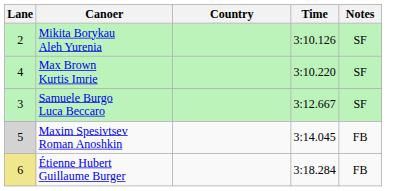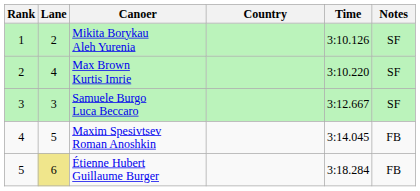+ column: Rank | 1 | 2 | 3 | 4 | 5
Maxim Spesivtsev Roman Anoshkin | Lane: lightgrey background -> no background
